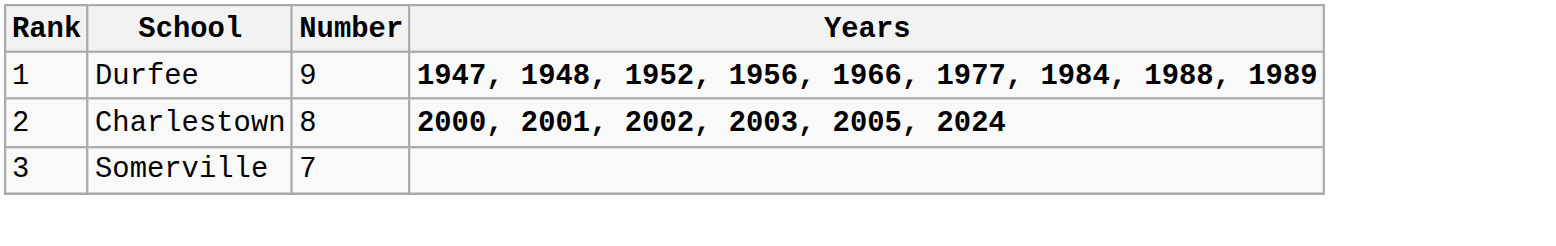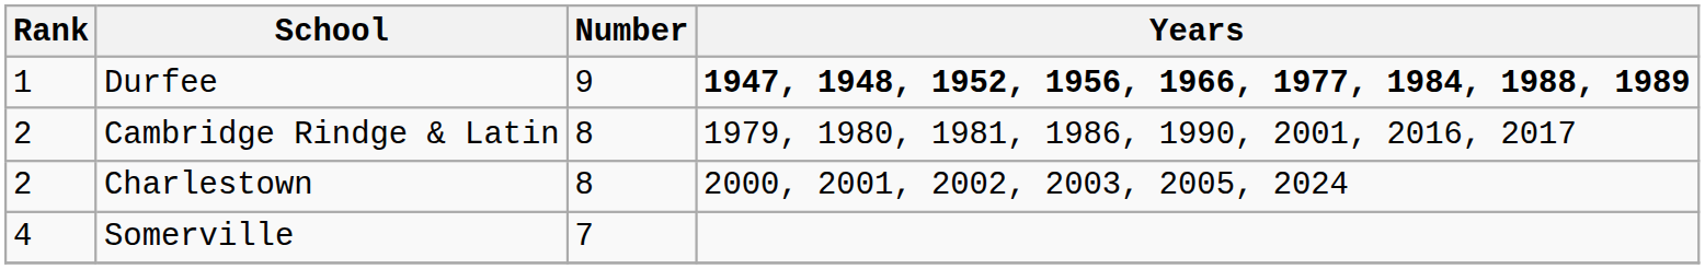+ row: 2 | Cambridge Rindge & Latin | 8 | 1979, 1980, 1981, 1986, 1990, 2001, 2016, 2017
Charlestown | Years: bold -> normal
Somerville | Rank: 3 -> 4
